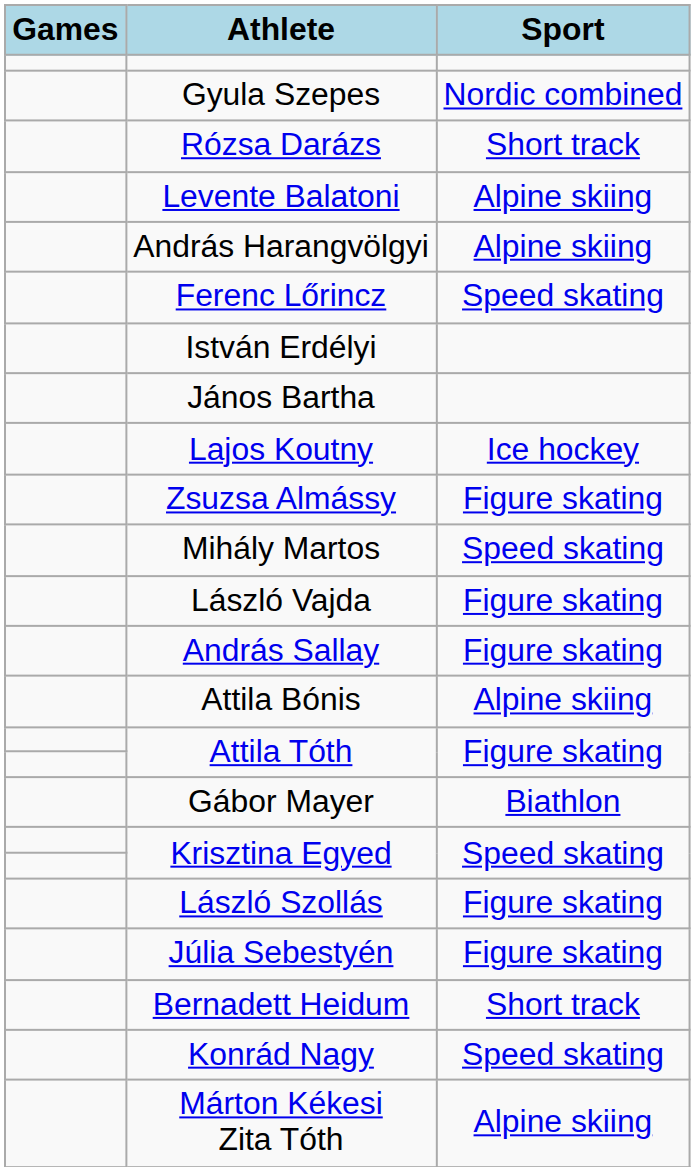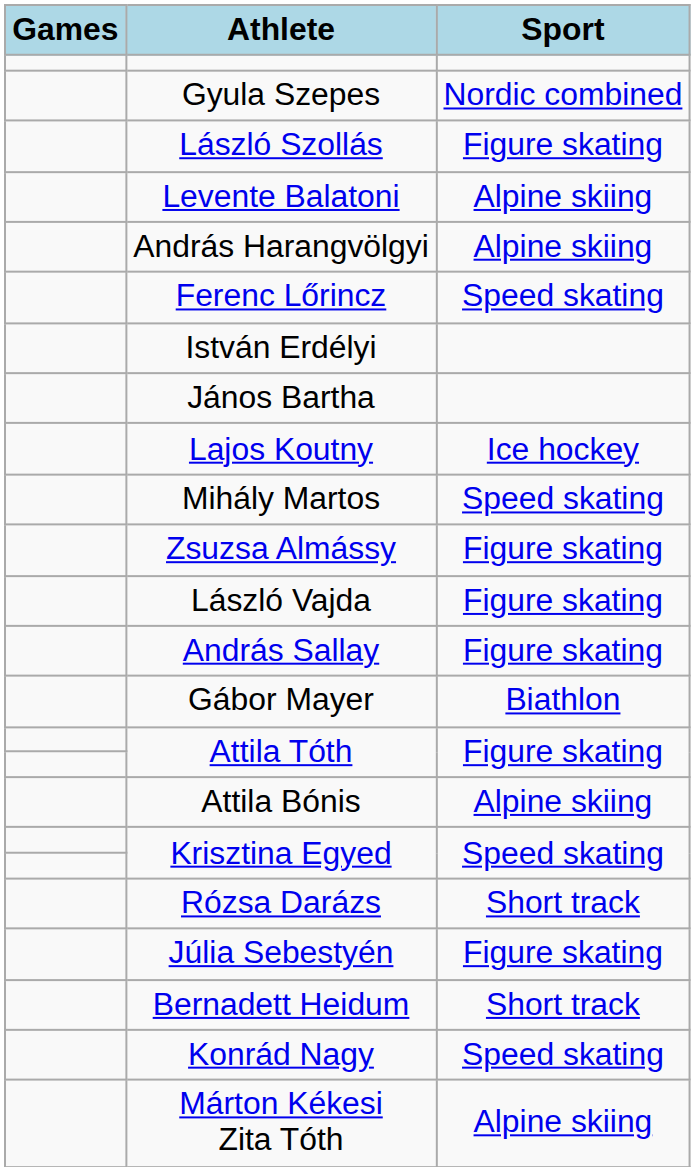rows swapped: László Szollás <-> Rózsa Darázs
rows swapped: Mihály Martos <-> Zsuzsa Almássy
rows swapped: Gábor Mayer <-> Attila Bónis
